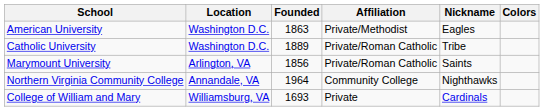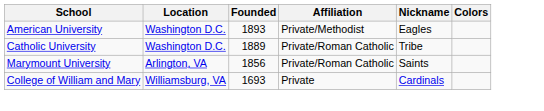American University | Founded: 1863 -> 1893
- row: Northern Virginia Community College | Annandale, VA | 1964 | Community College | Nighthawks
